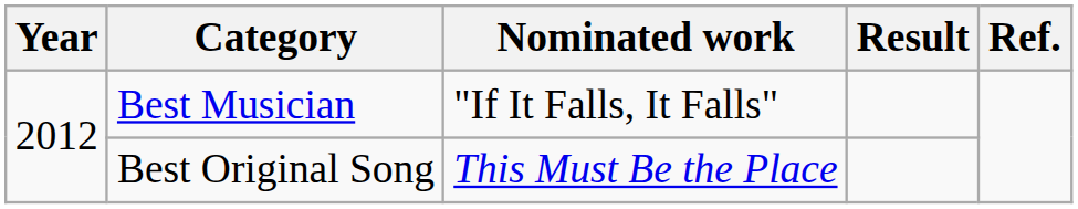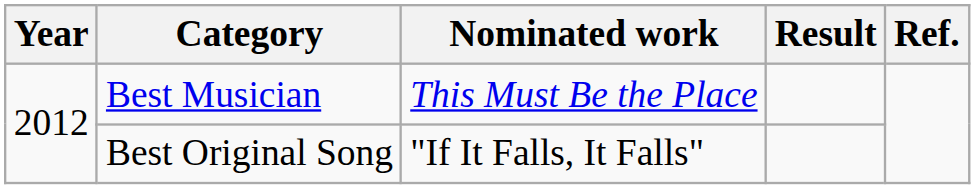Best Musician | Nominated work: "If It Falls, It Falls" -> This Must Be the Place
Best Original Song | Nominated work: This Must Be the Place -> "If It Falls, It Falls"
